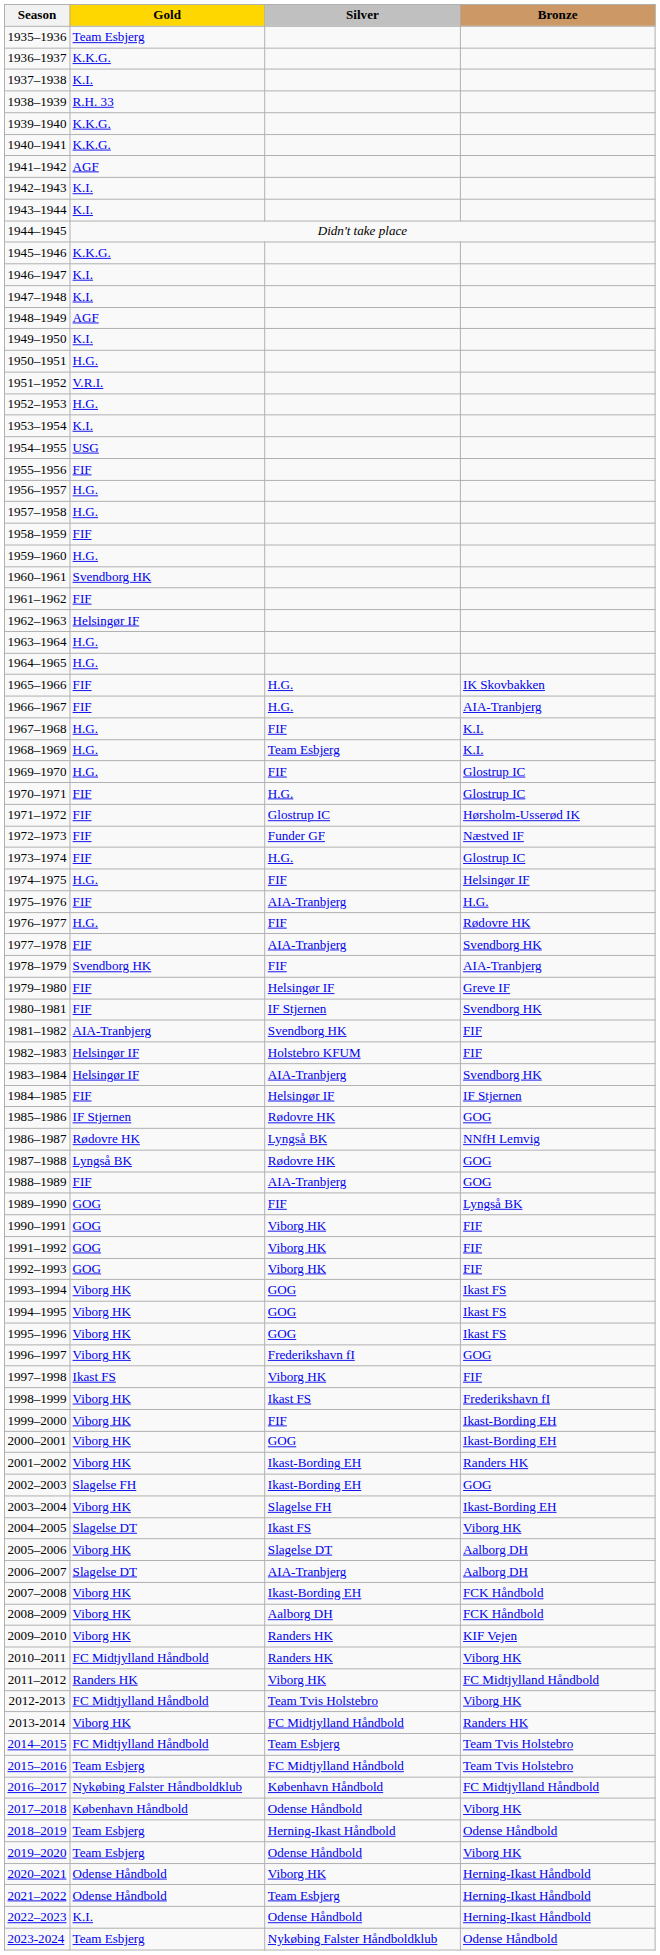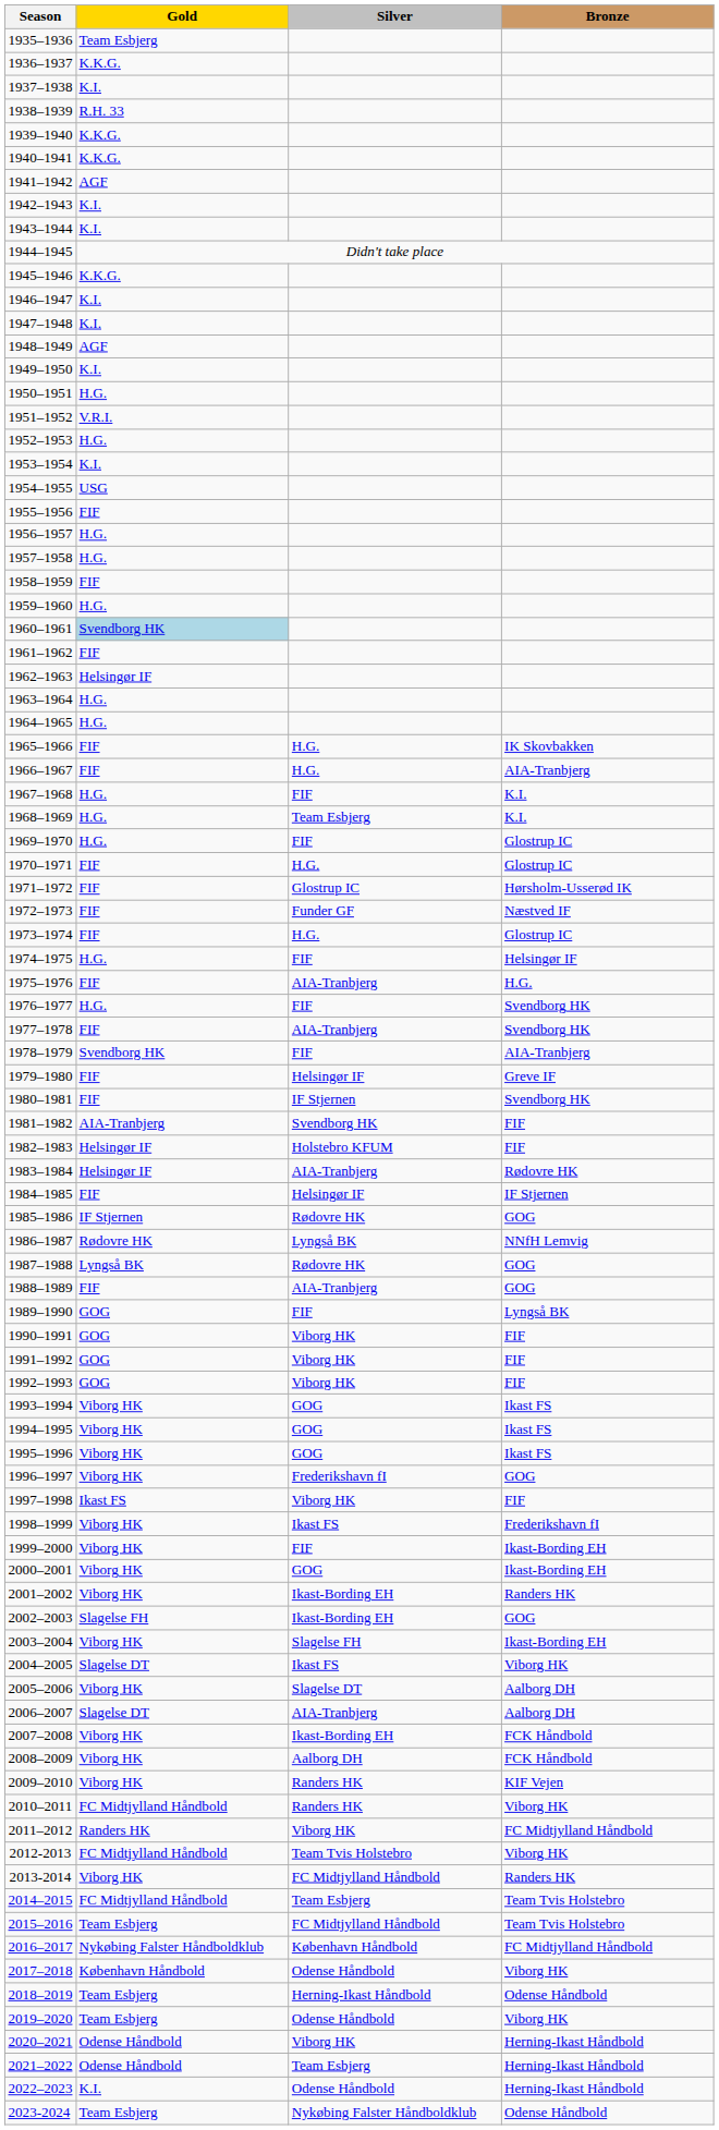1960–1961 | Gold: no background -> lightblue background
1976–1977 | Bronze: Rødovre HK -> Svendborg HK
1983–1984 | Bronze: Svendborg HK -> Rødovre HK
